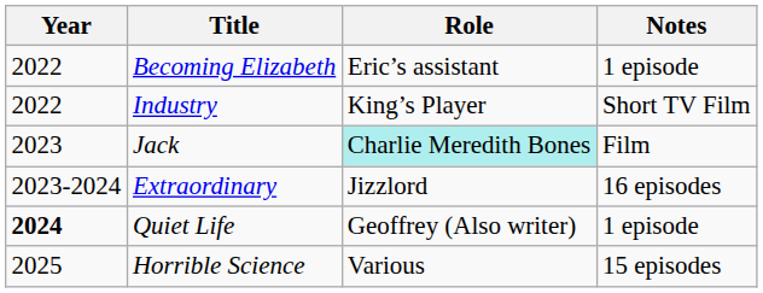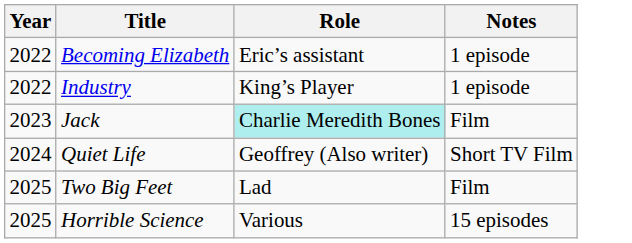Industry | Notes: Short TV Film -> 1 episode
- row: 2023-2024 | Extraordinary | Jizzlord | 16 episodes
Quiet Life | Year: bold -> normal
Quiet Life | Notes: 1 episode -> Short TV Film
+ row: 2025 | Two Big Feet | Lad | Film
